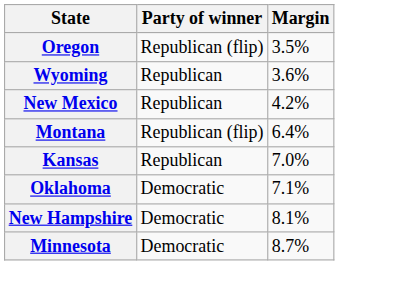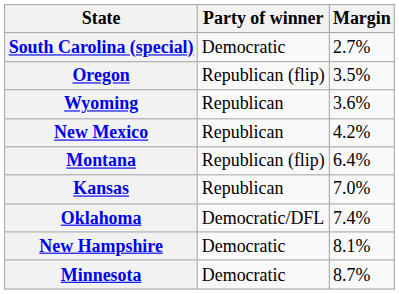+ row: South Carolina (special) | Democratic | 2.7%
Oklahoma | Party of winner: Democratic -> Democratic/DFL
Oklahoma | Margin: 7.1% -> 7.4%
